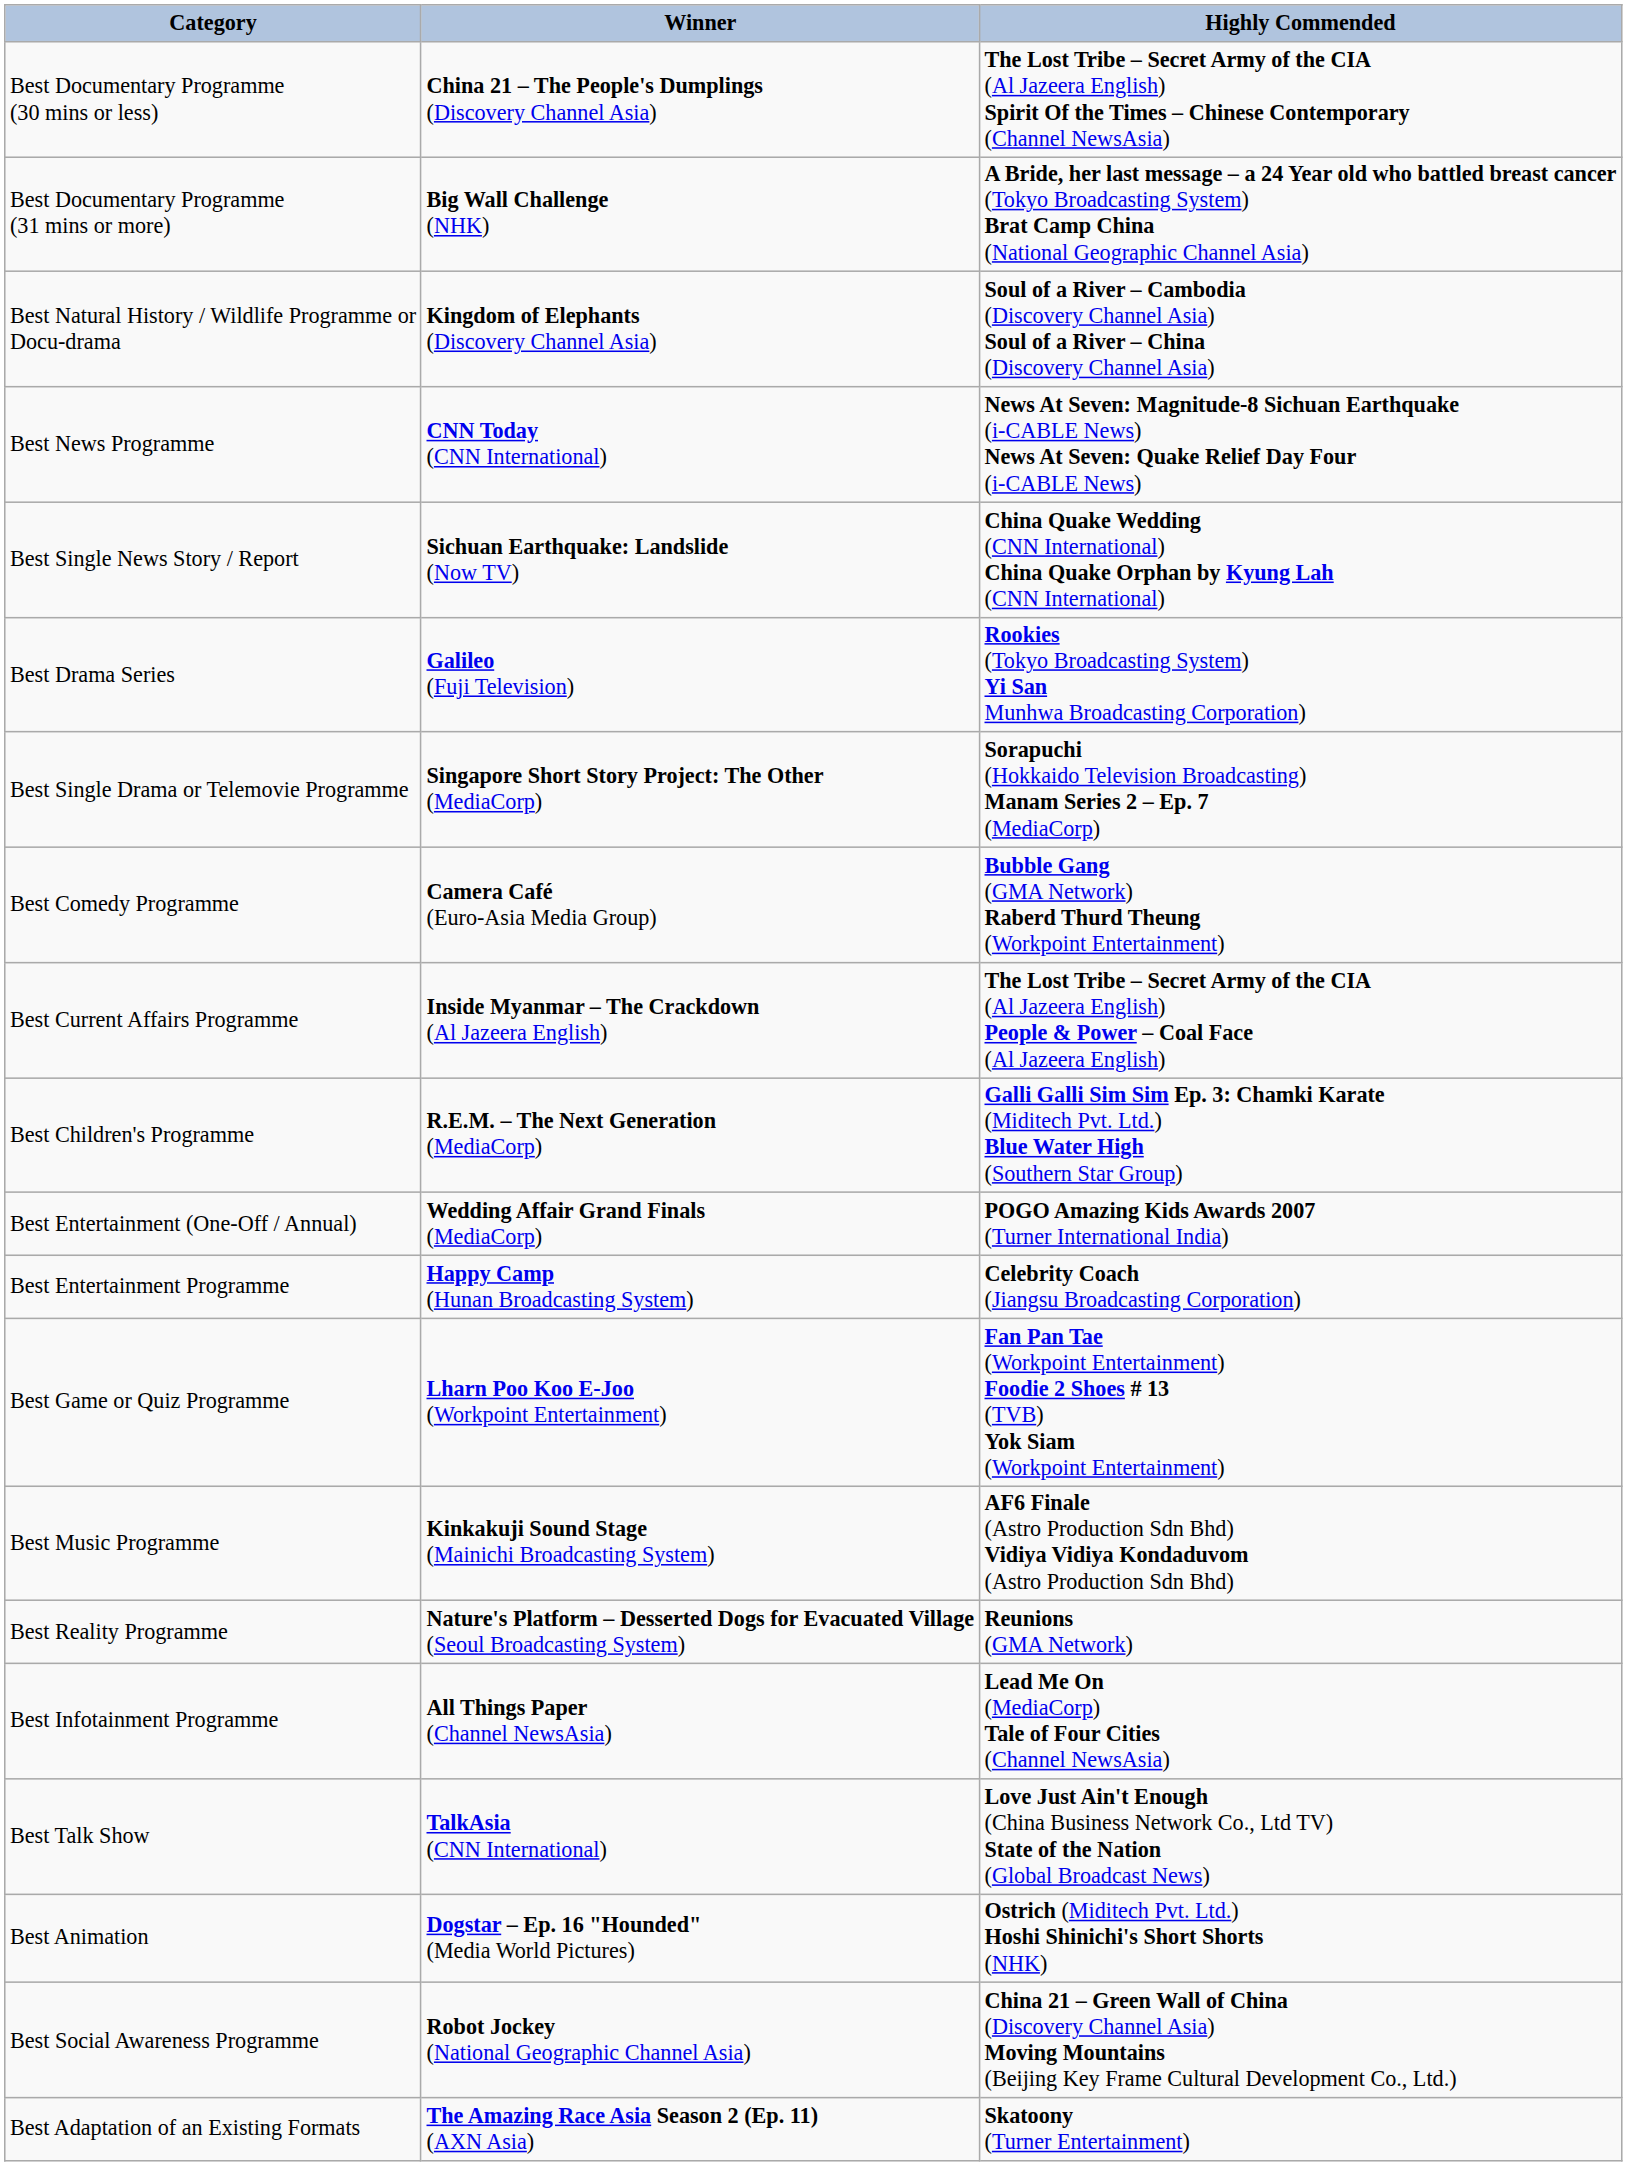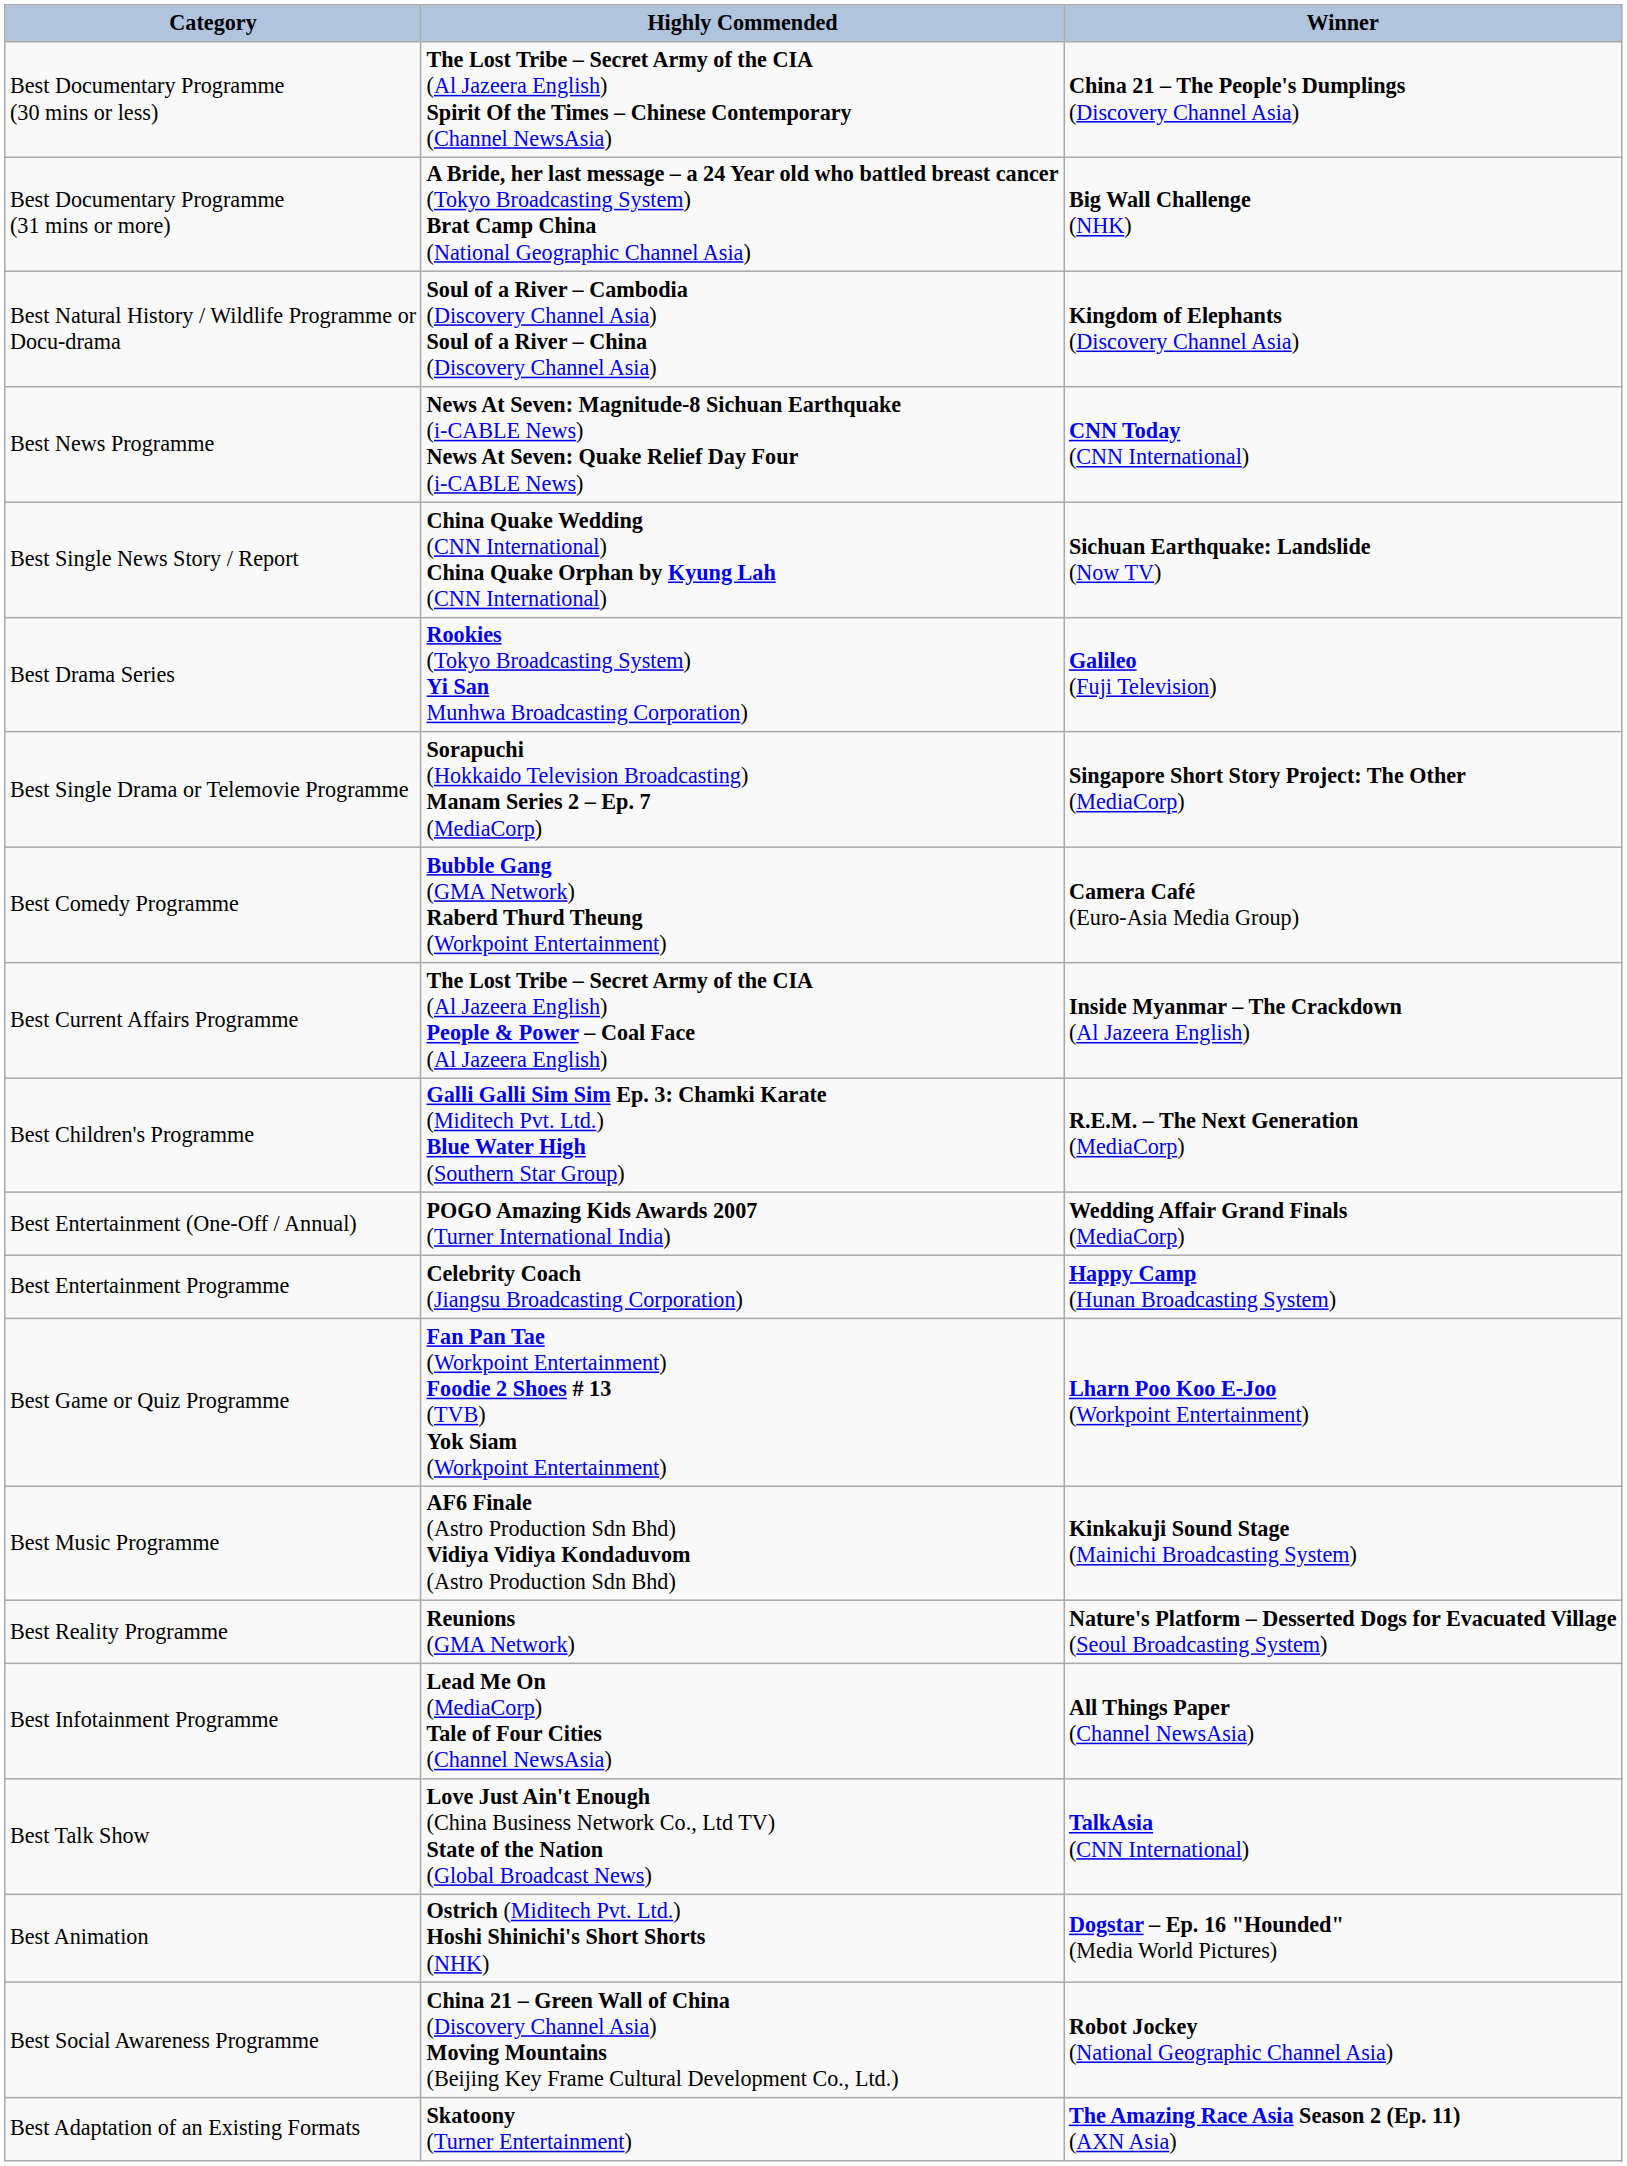columns swapped: Winner <-> Highly Commended
